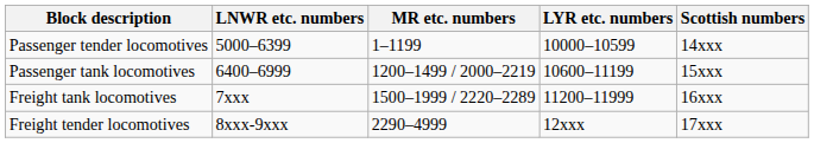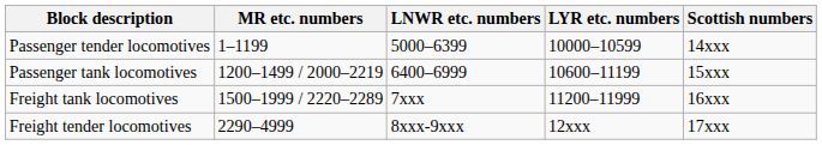columns swapped: MR etc. numbers <-> LNWR etc. numbers
